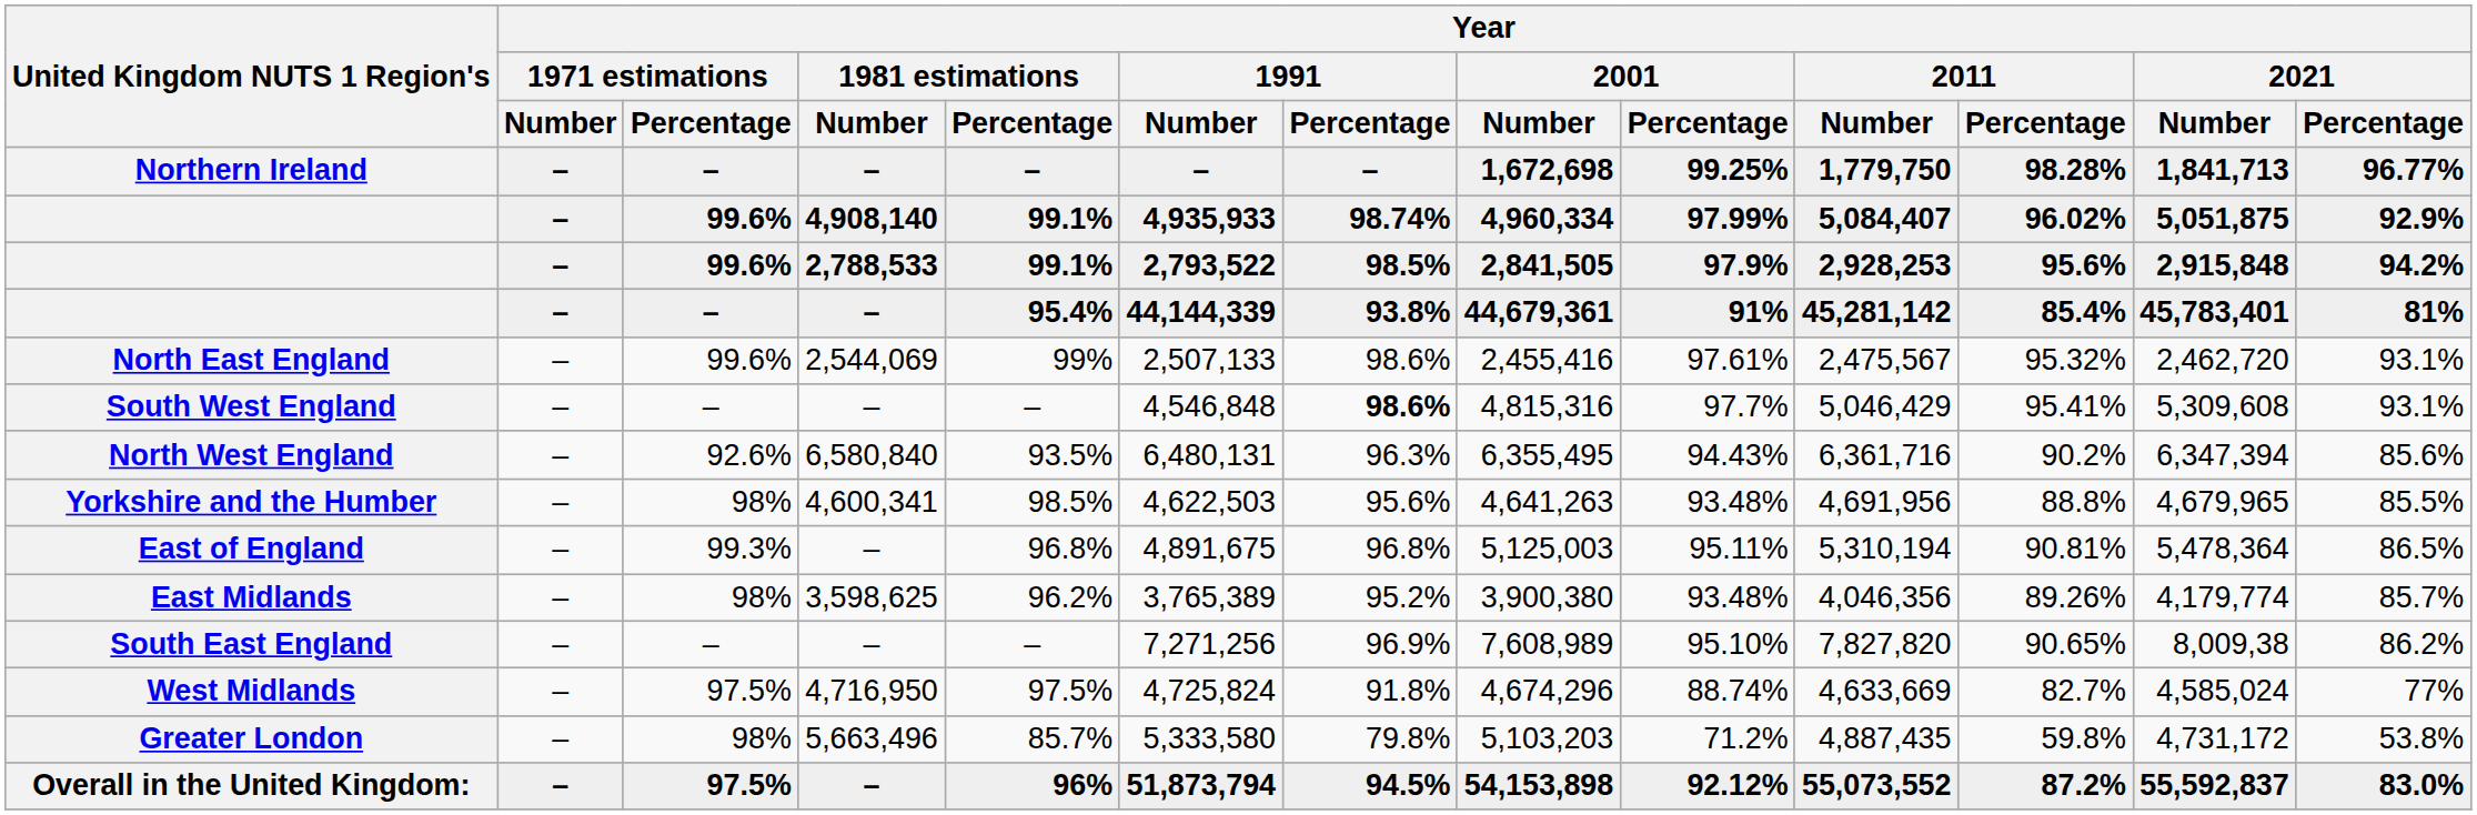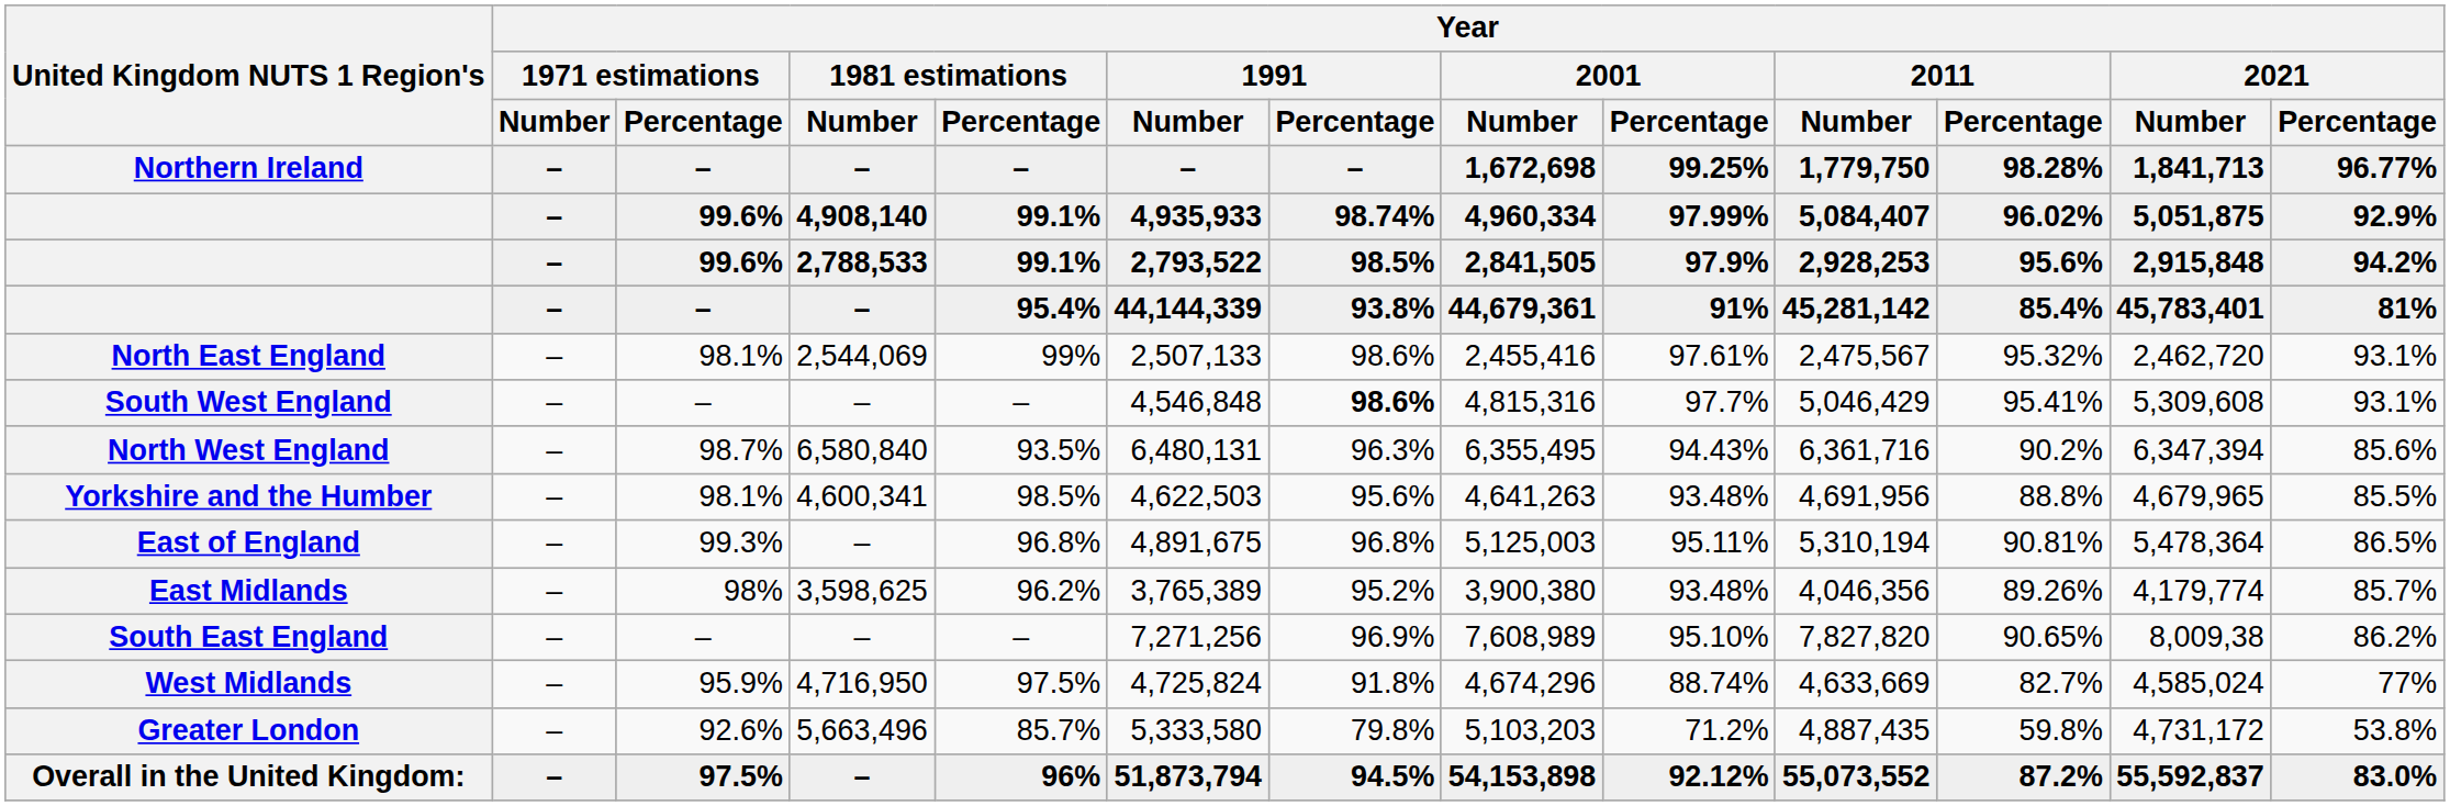North East England | Year / 1971 estimations / Percentage: 99.6% -> 98.1%
North West England | Year / 1971 estimations / Percentage: 92.6% -> 98.7%
Yorkshire and the Humber | Year / 1971 estimations / Percentage: 98% -> 98.1%
West Midlands | Year / 1971 estimations / Percentage: 97.5% -> 95.9%
Greater London | Year / 1971 estimations / Percentage: 98% -> 92.6%
